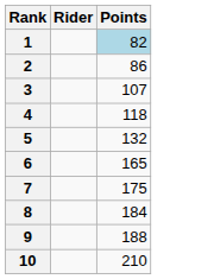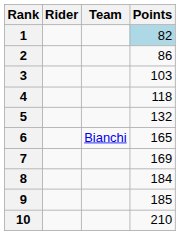+ column: Team | Bianchi
3 | Points: 107 -> 103
7 | Points: 175 -> 169
9 | Points: 188 -> 185
